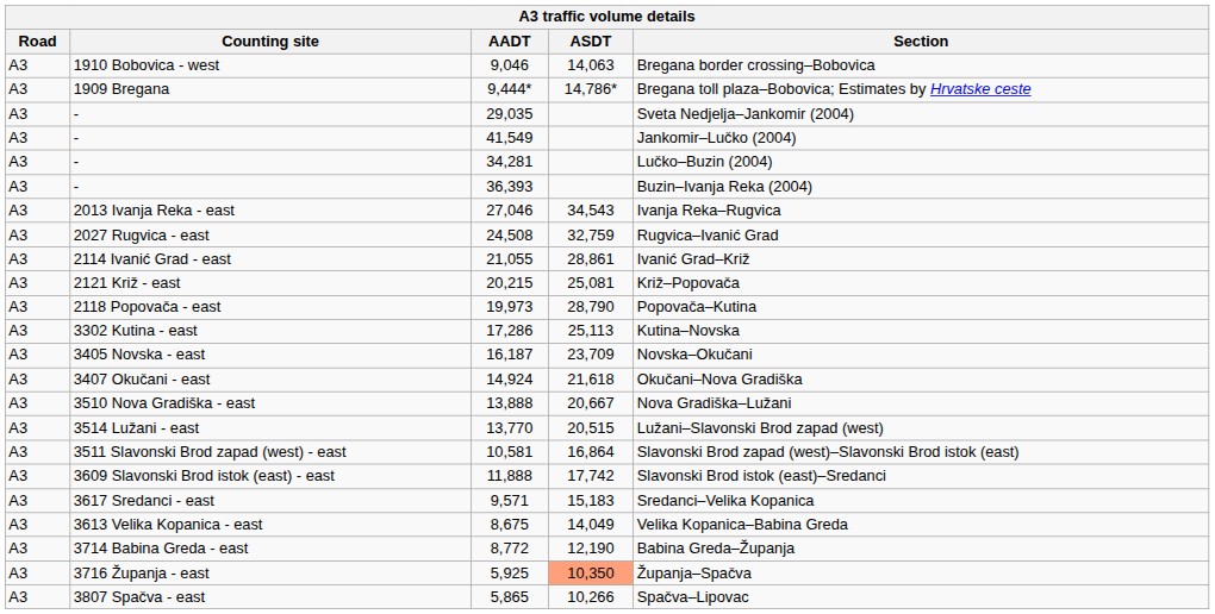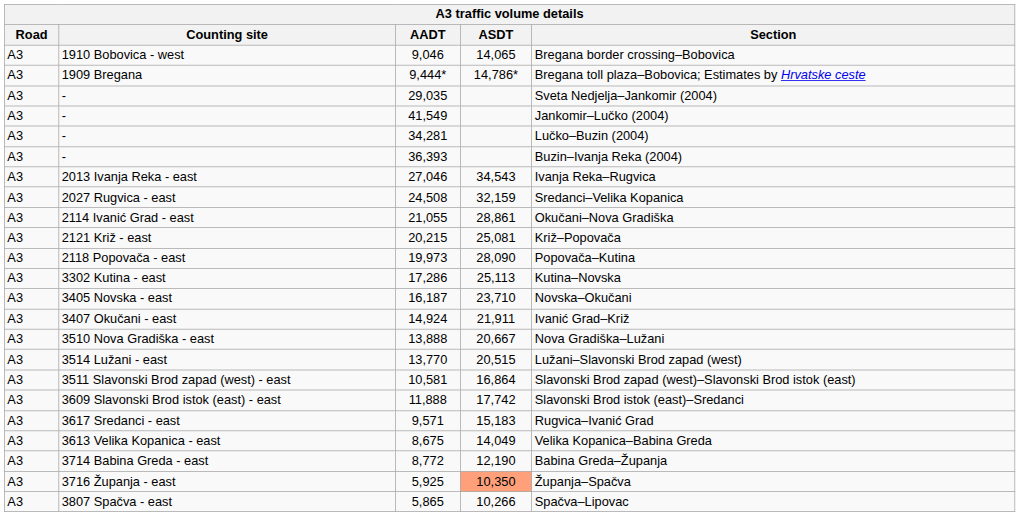9,046 | ASDT: 14,063 -> 14,065
24,508 | ASDT: 32,759 -> 32,159
24,508 | Section: Rugvica–Ivanić Grad -> Sredanci–Velika Kopanica
21,055 | Section: Ivanić Grad–Križ -> Okučani–Nova Gradiška
19,973 | ASDT: 28,790 -> 28,090
16,187 | ASDT: 23,709 -> 23,710
14,924 | ASDT: 21,618 -> 21,911
14,924 | Section: Okučani–Nova Gradiška -> Ivanić Grad–Križ
9,571 | Section: Sredanci–Velika Kopanica -> Rugvica–Ivanić Grad
